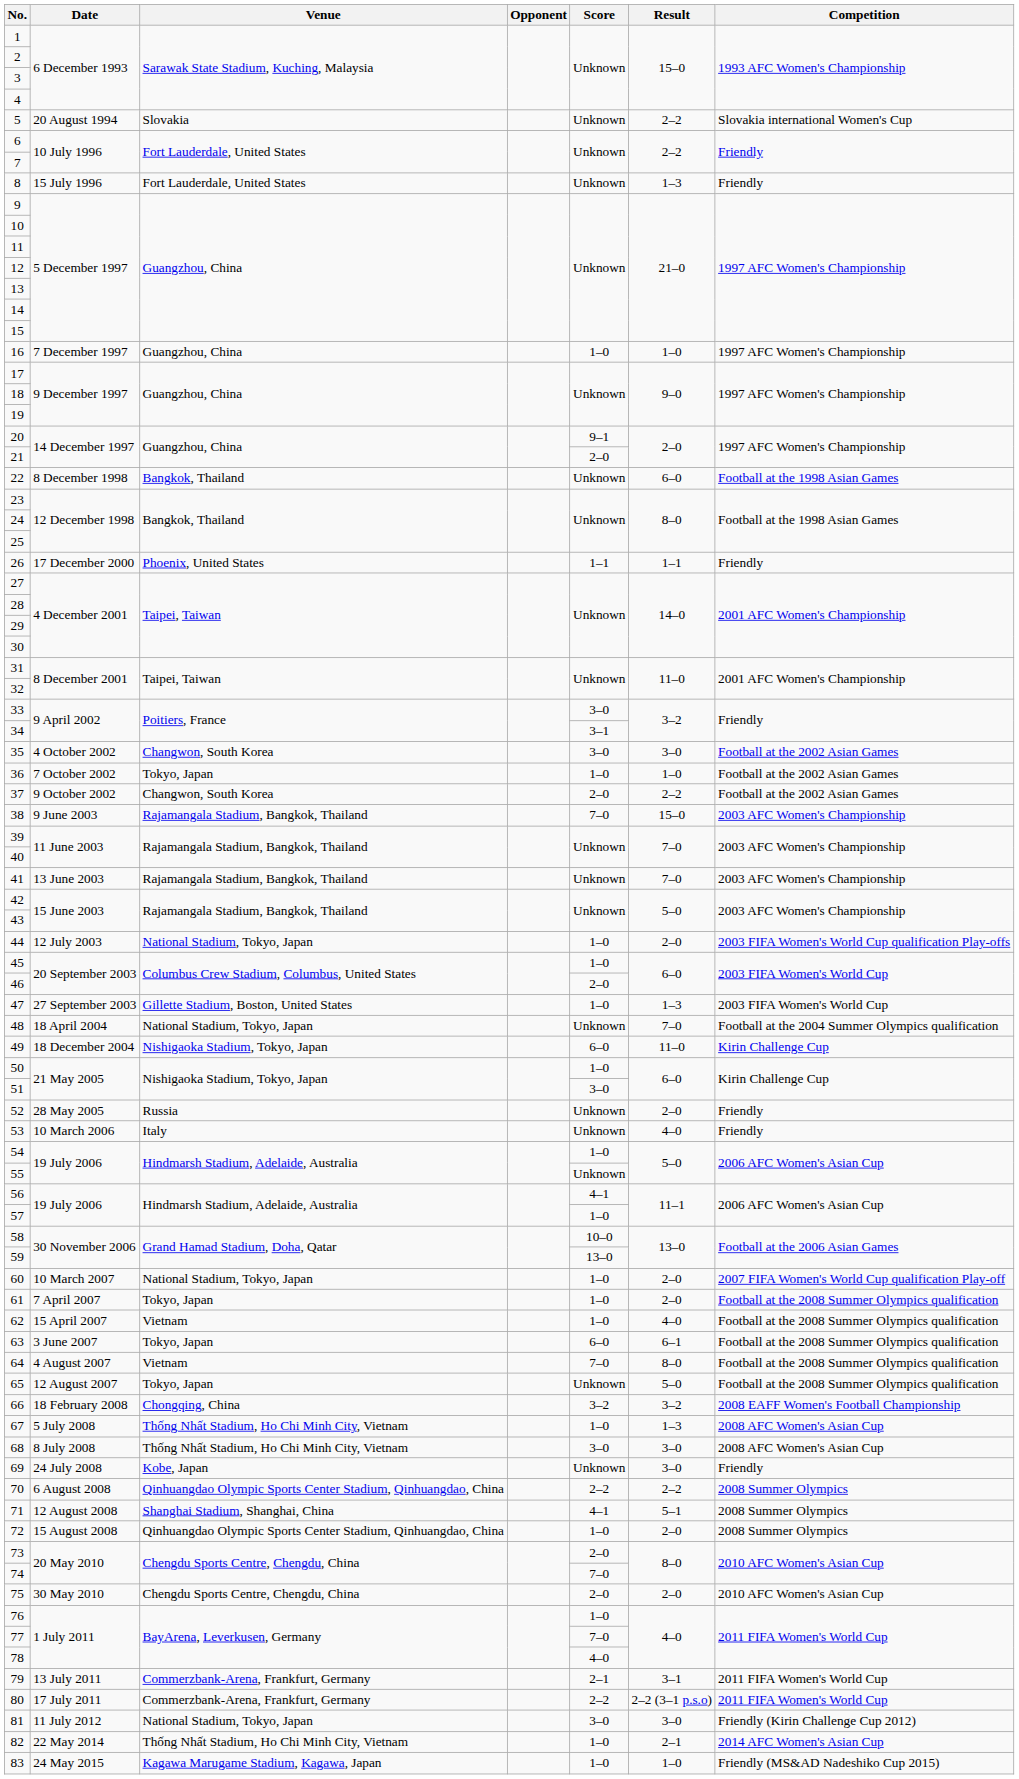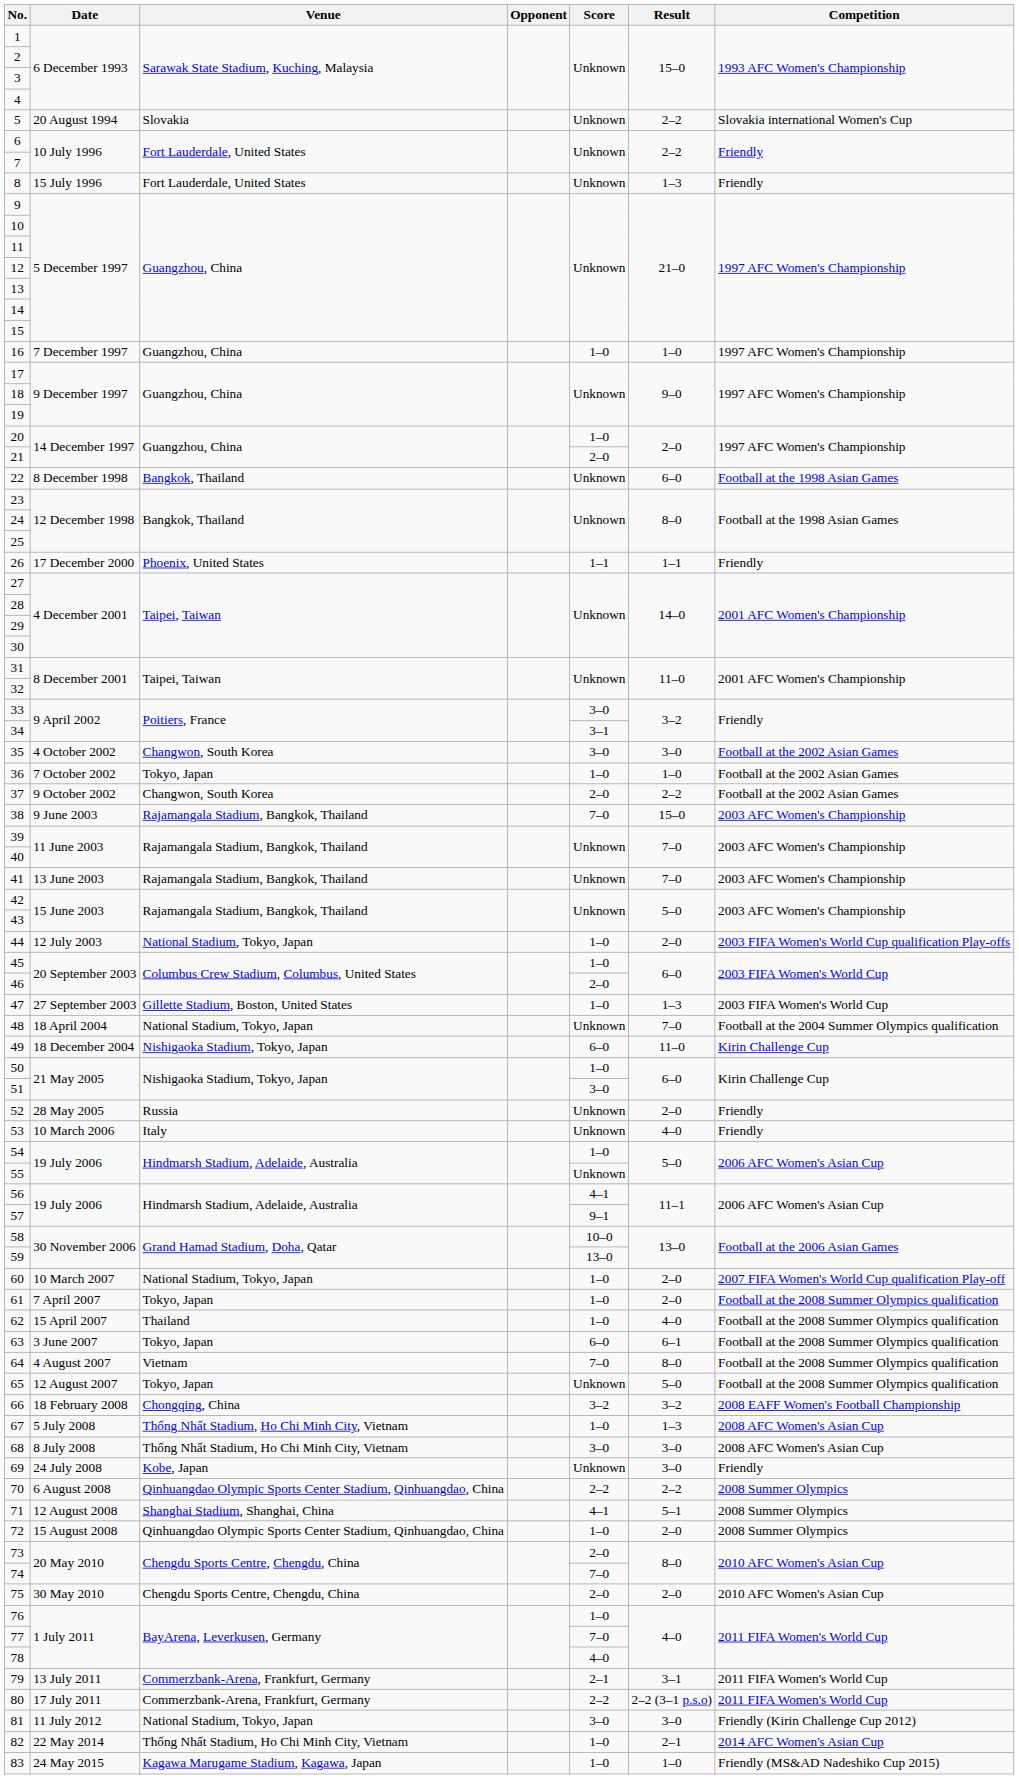20 | Score: 9–1 -> 1–0
57 | Score: 1–0 -> 9–1
62 | Venue: Vietnam -> Thailand
